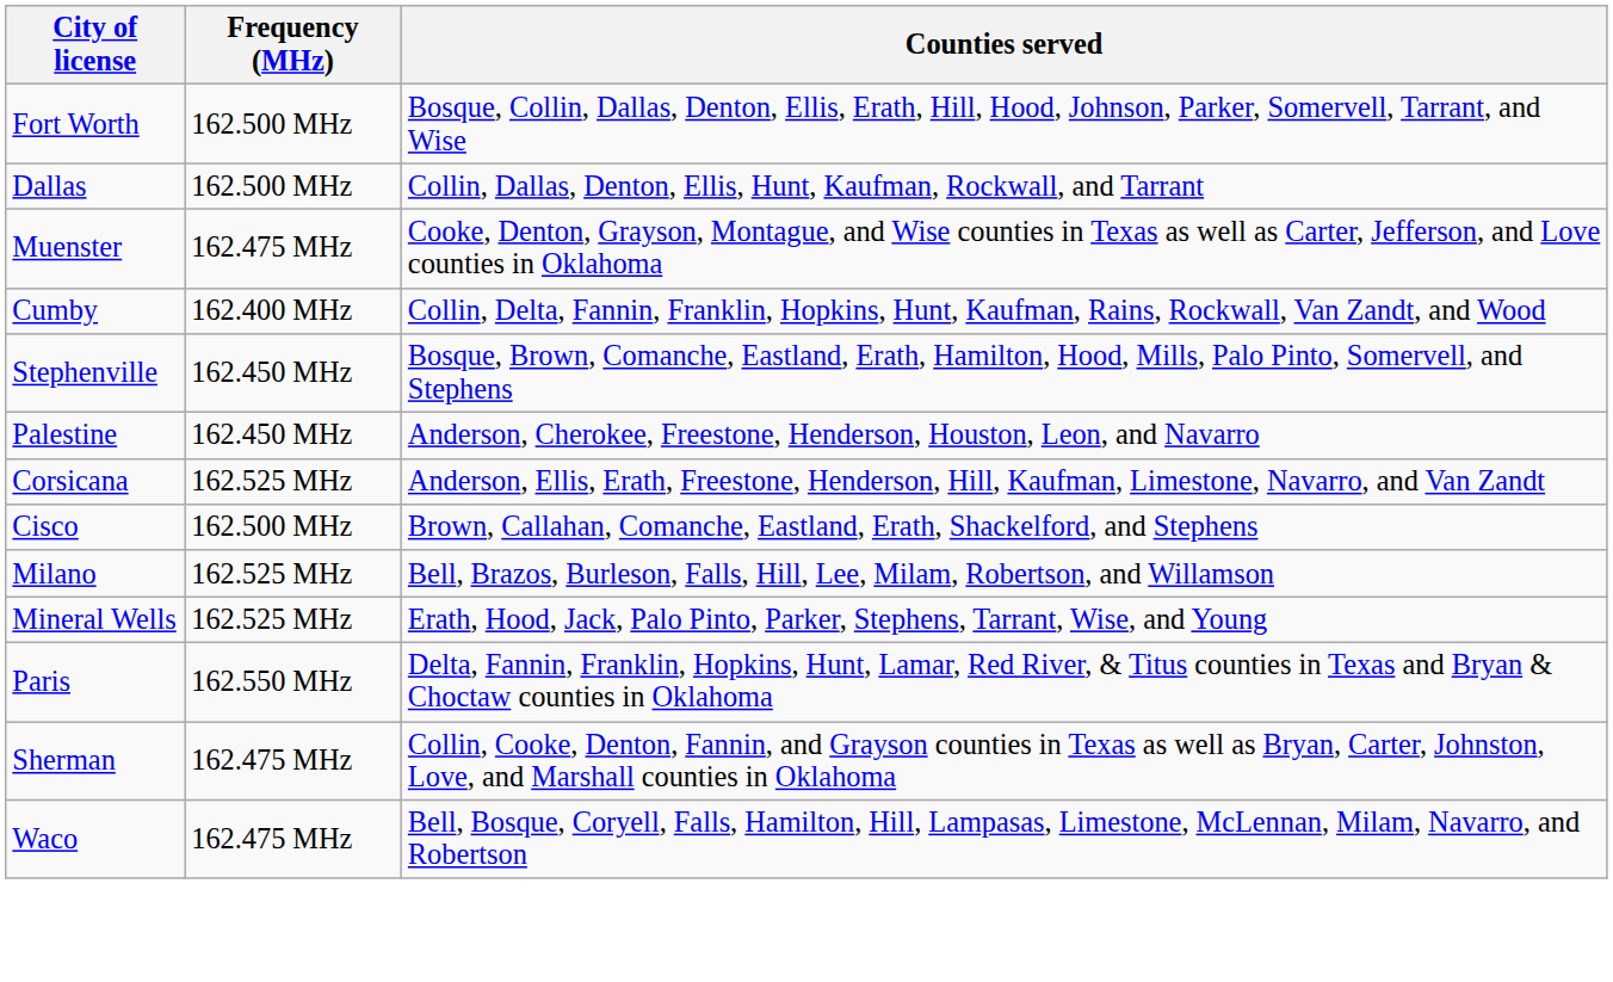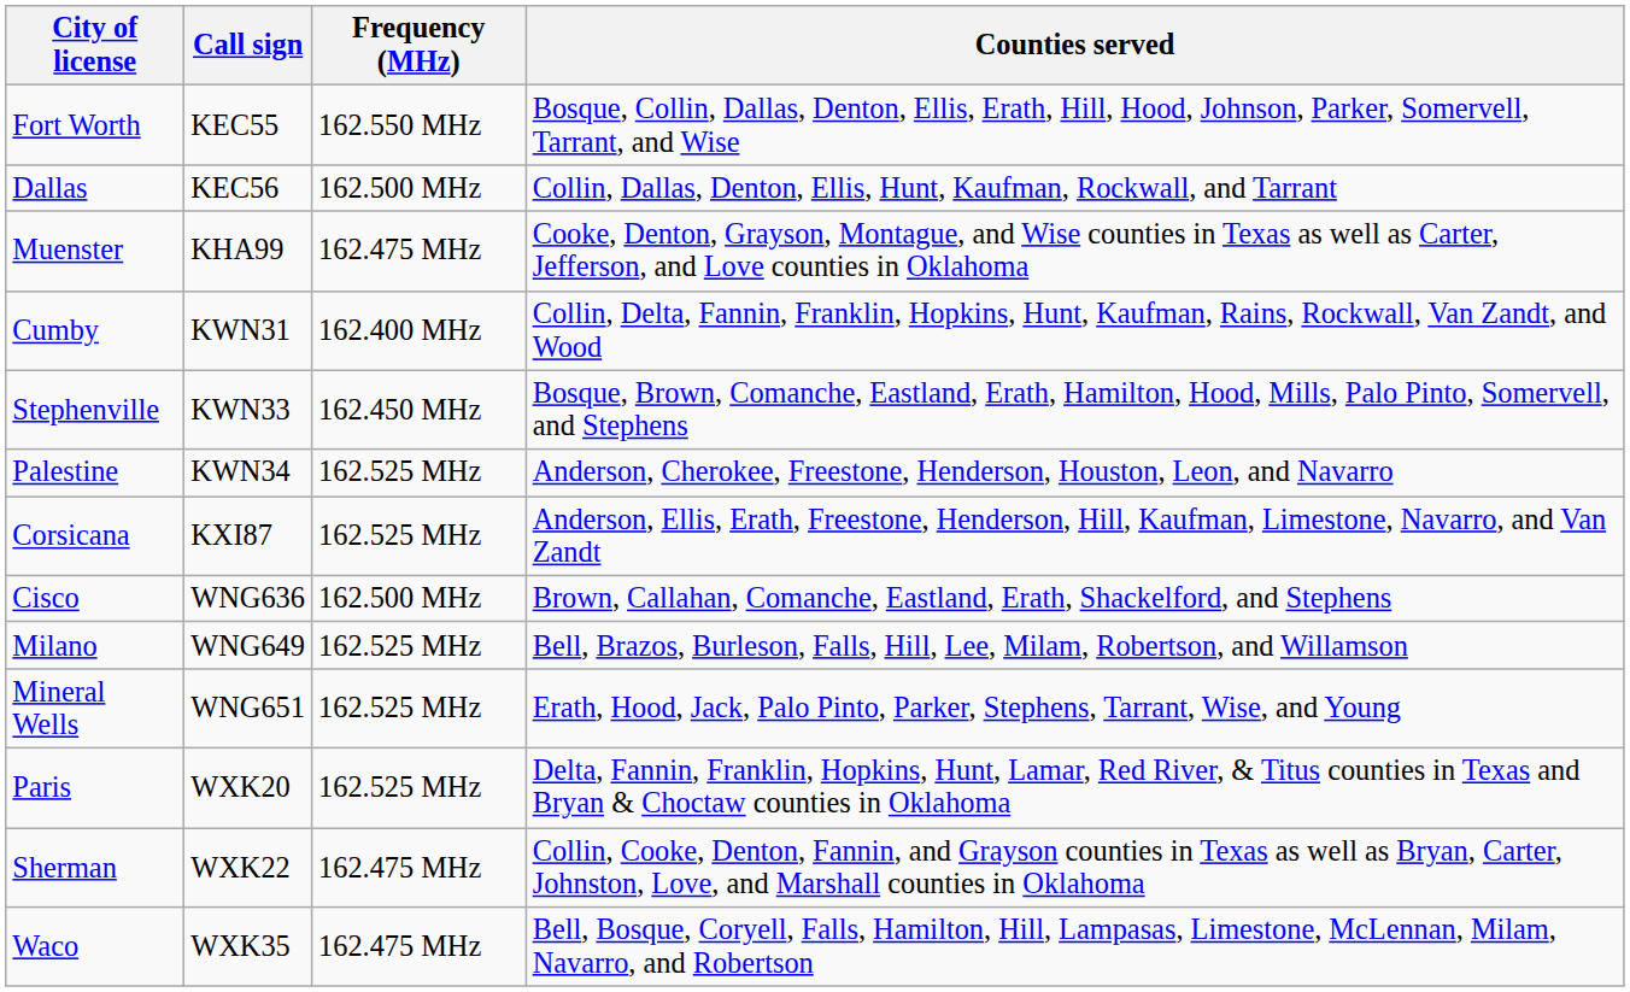+ column: Call sign | KEC55 | KEC56 | KHA99 | KWN31 | KWN33 | KWN34 | KXI87 | WNG636 | WNG649 | WNG651 | WXK20 | WXK22 | WXK35
Fort Worth | Frequency (MHz): 162.500 MHz -> 162.550 MHz
Palestine | Frequency (MHz): 162.450 MHz -> 162.525 MHz
Paris | Frequency (MHz): 162.550 MHz -> 162.525 MHz
